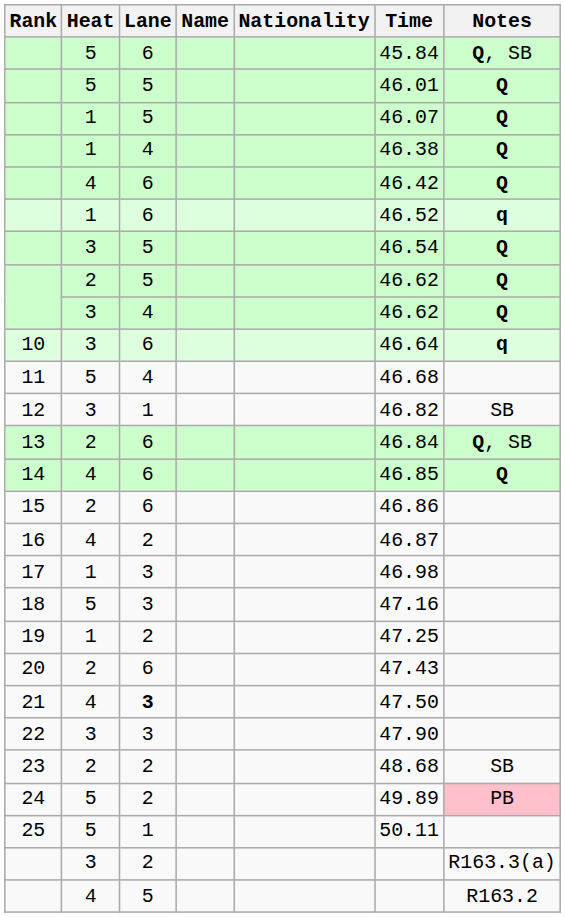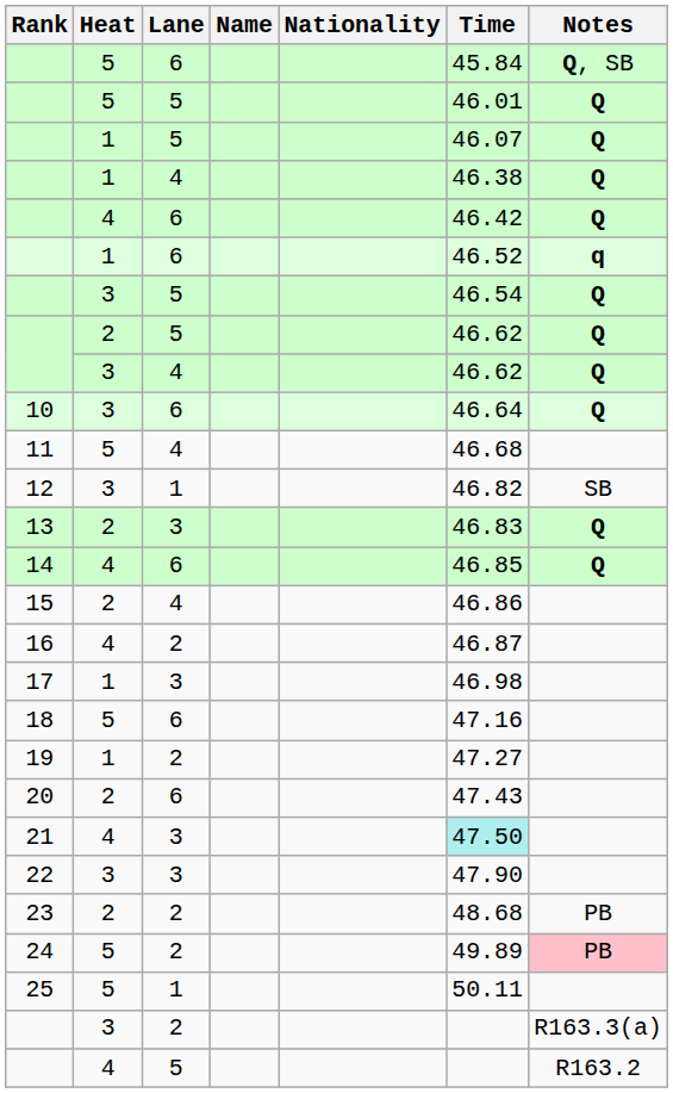10 | Notes: q -> Q
13 | Lane: 6 -> 3
13 | Time: 46.84 -> 46.83
13 | Notes: Q, SB -> Q
15 | Lane: 6 -> 4
18 | Lane: 3 -> 6
19 | Time: 47.25 -> 47.27
21 | Lane: bold -> normal
21 | Time: no background -> paleturquoise background
23 | Notes: SB -> PB
